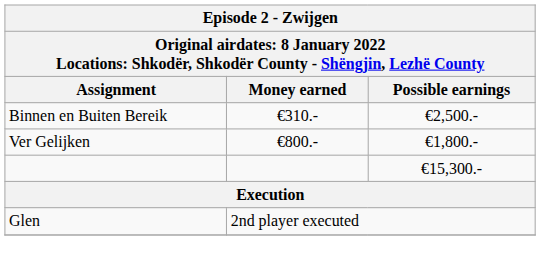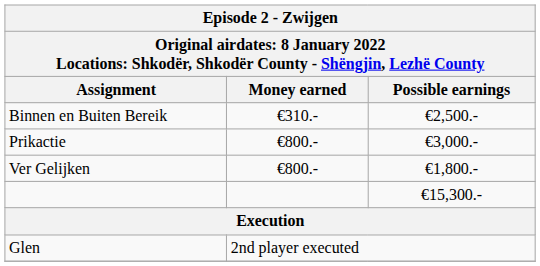+ row: Prikactie | €800.- | €3,000.-
